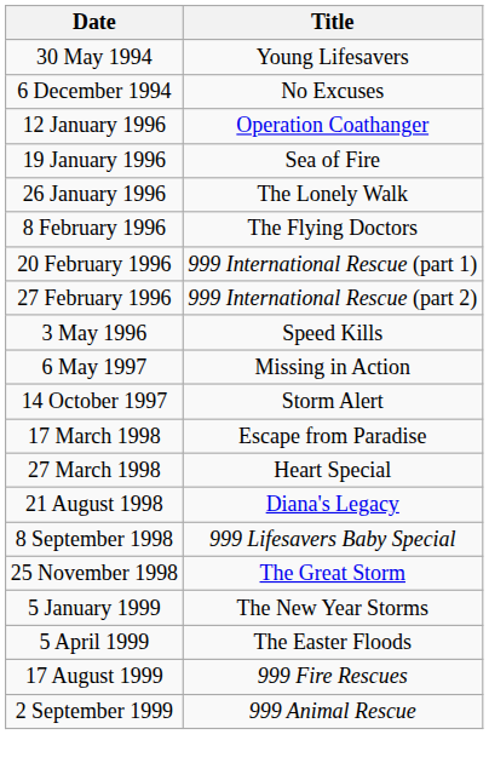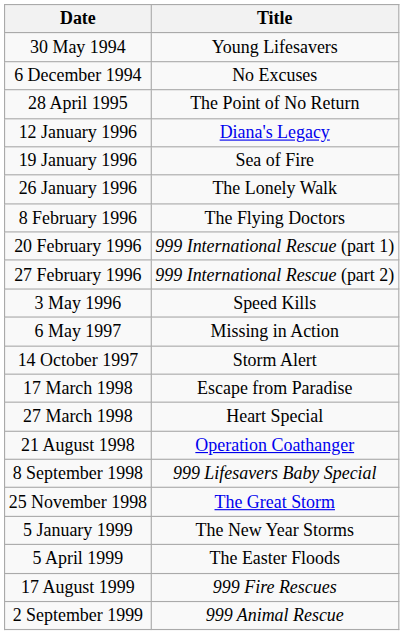+ row: 28 April 1995 | The Point of No Return
12 January 1996 | Title: Operation Coathanger -> Diana's Legacy
21 August 1998 | Title: Diana's Legacy -> Operation Coathanger
